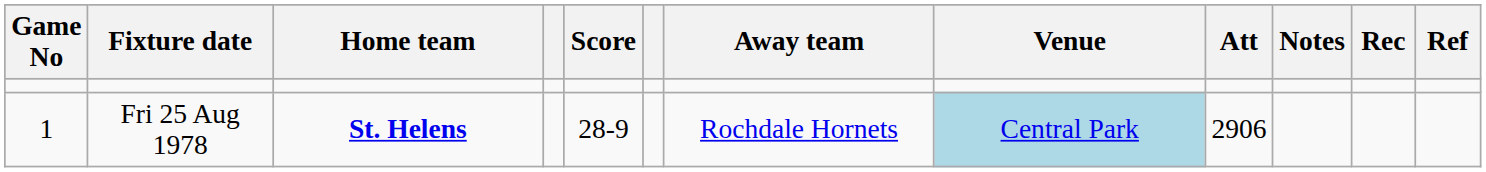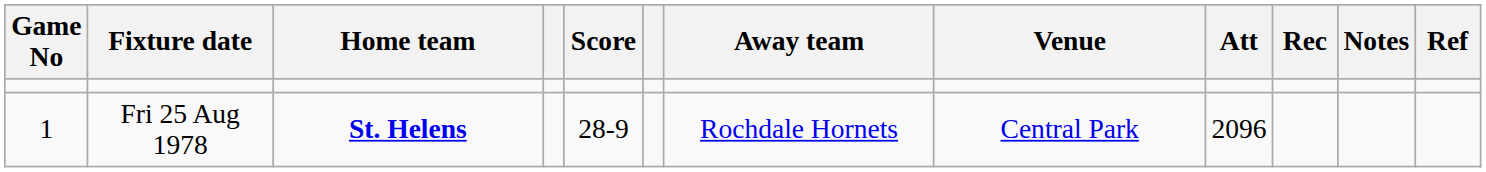columns swapped: Rec <-> Notes
Fri 25 Aug 1978 | Venue: lightblue background -> no background
Fri 25 Aug 1978 | Att: 2906 -> 2096
